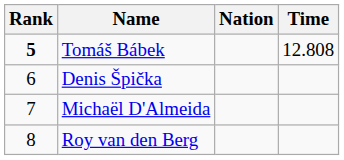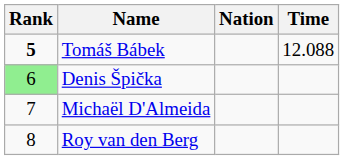Tomáš Bábek | Time: 12.808 -> 12.088
Denis Špička | Rank: no background -> lightgreen background
